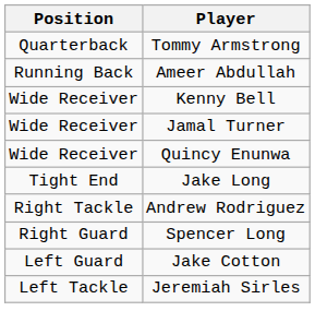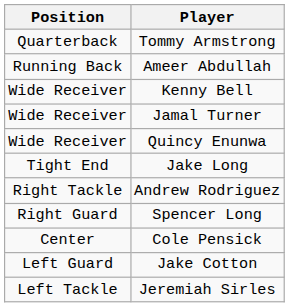+ row: Center | Cole Pensick
